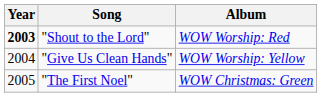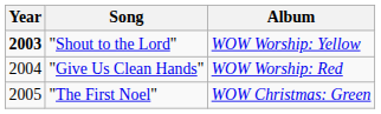"Shout to the Lord" | Album: WOW Worship: Red -> WOW Worship: Yellow
"Give Us Clean Hands" | Album: WOW Worship: Yellow -> WOW Worship: Red
